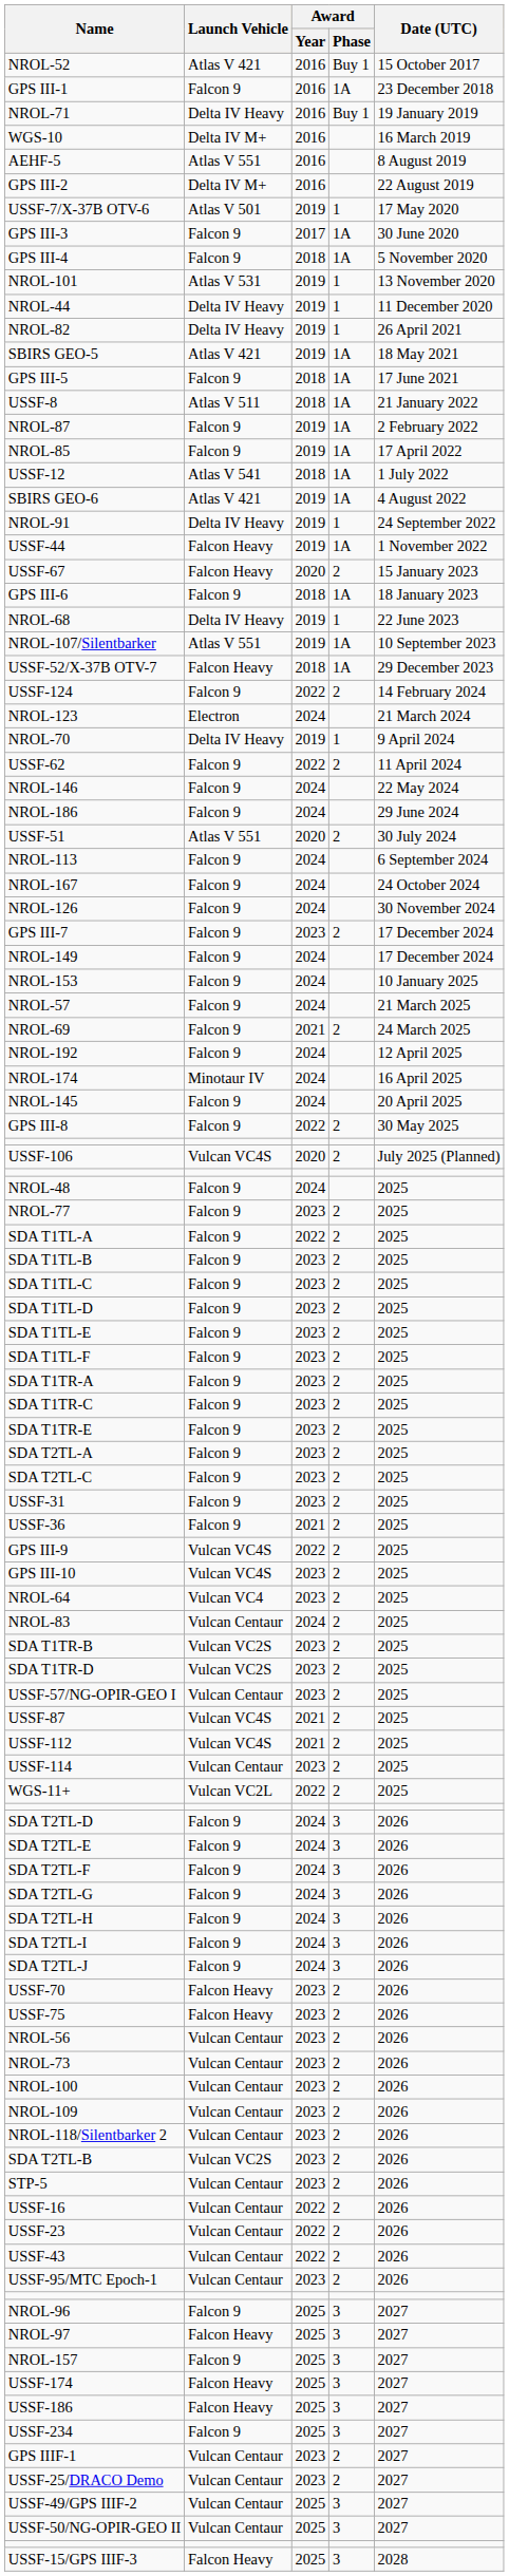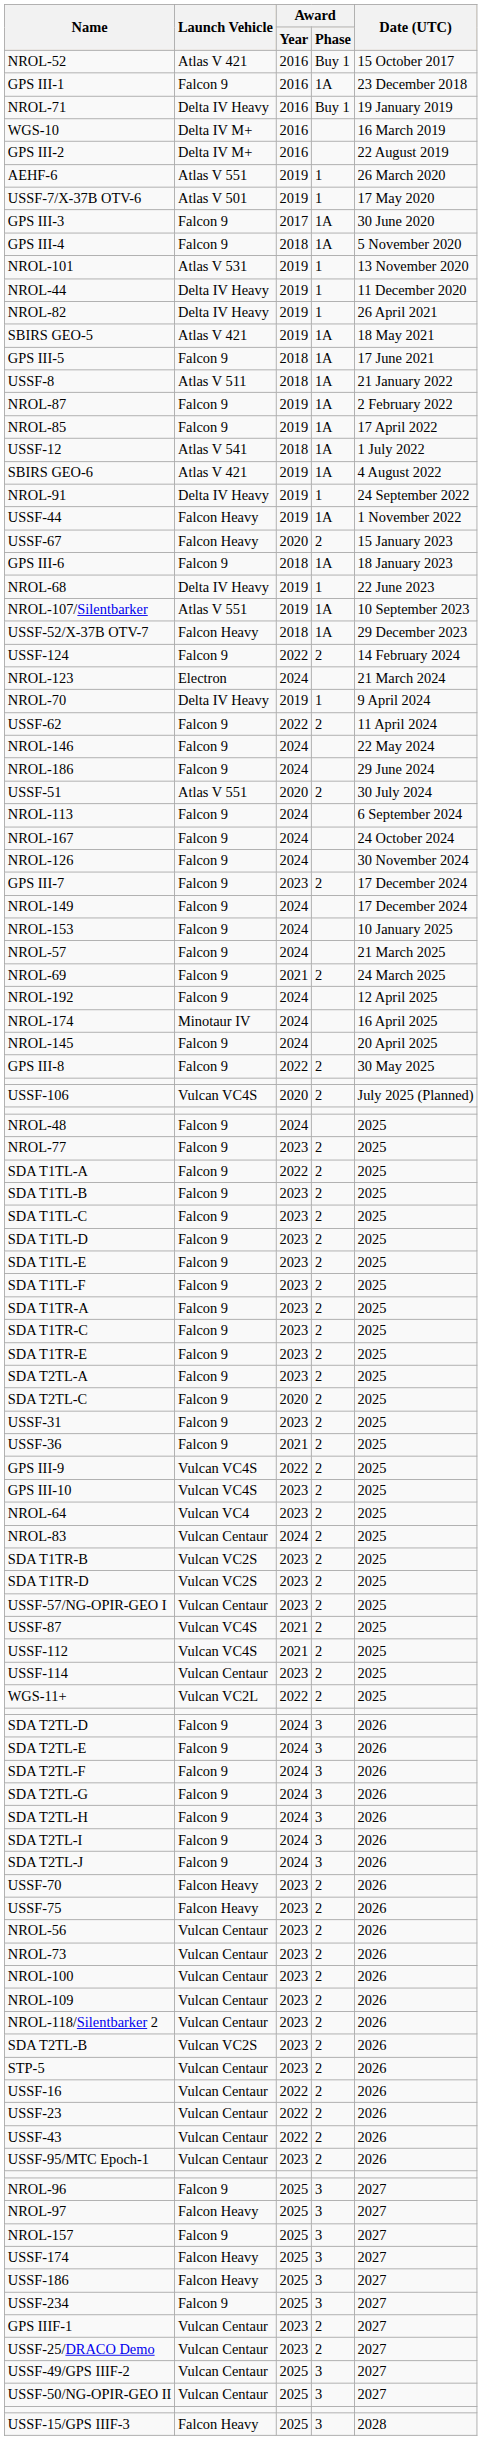- row: AEHF-5 | Atlas V 551 | 2016 | 8 August 2019
+ row: AEHF-6 | Atlas V 551 | 2019 | 1 | 26 March 2020
SDA T2TL-C | Award / Year: 2023 -> 2020
